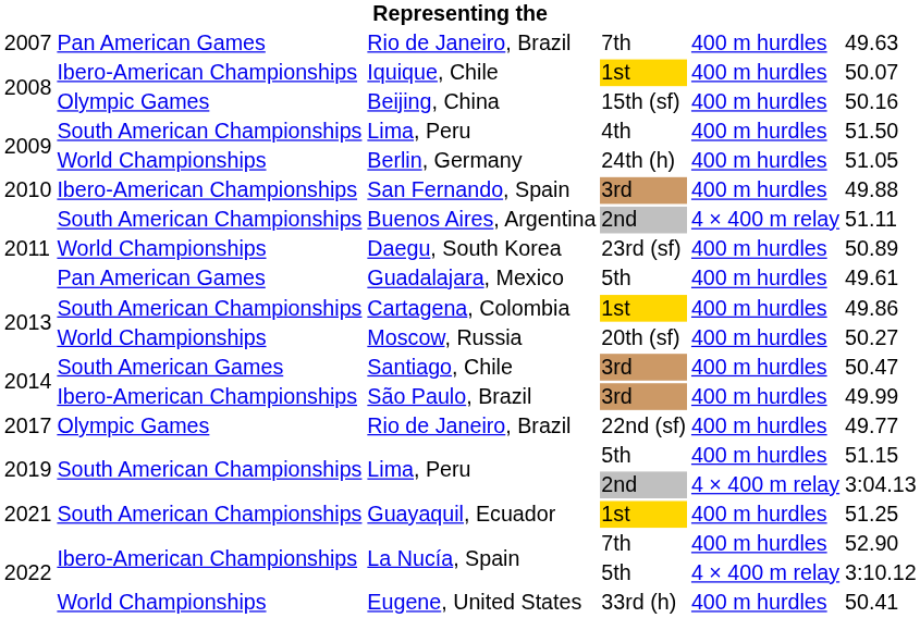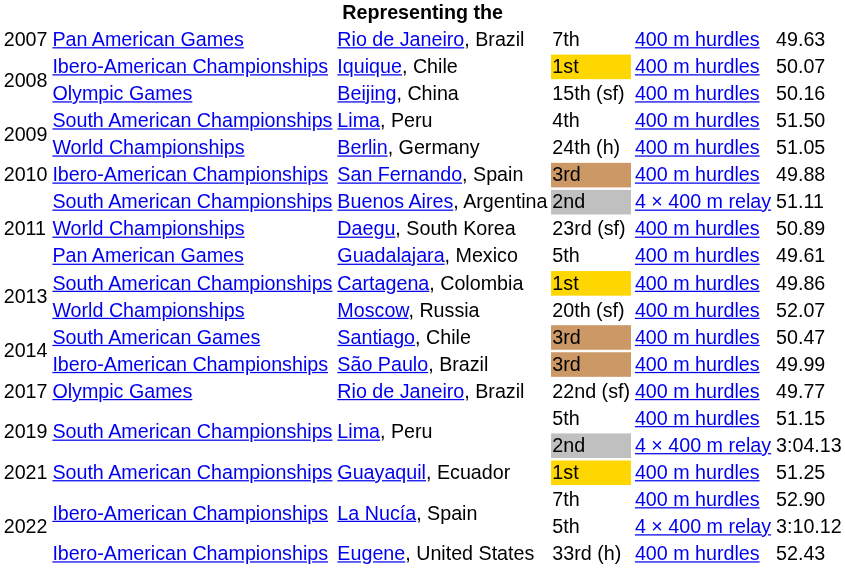Moscow, Russia | column 6: 50.27 -> 52.07
Eugene, United States | column 2: World Championships -> Ibero-American Championships
Eugene, United States | column 6: 50.41 -> 52.43
